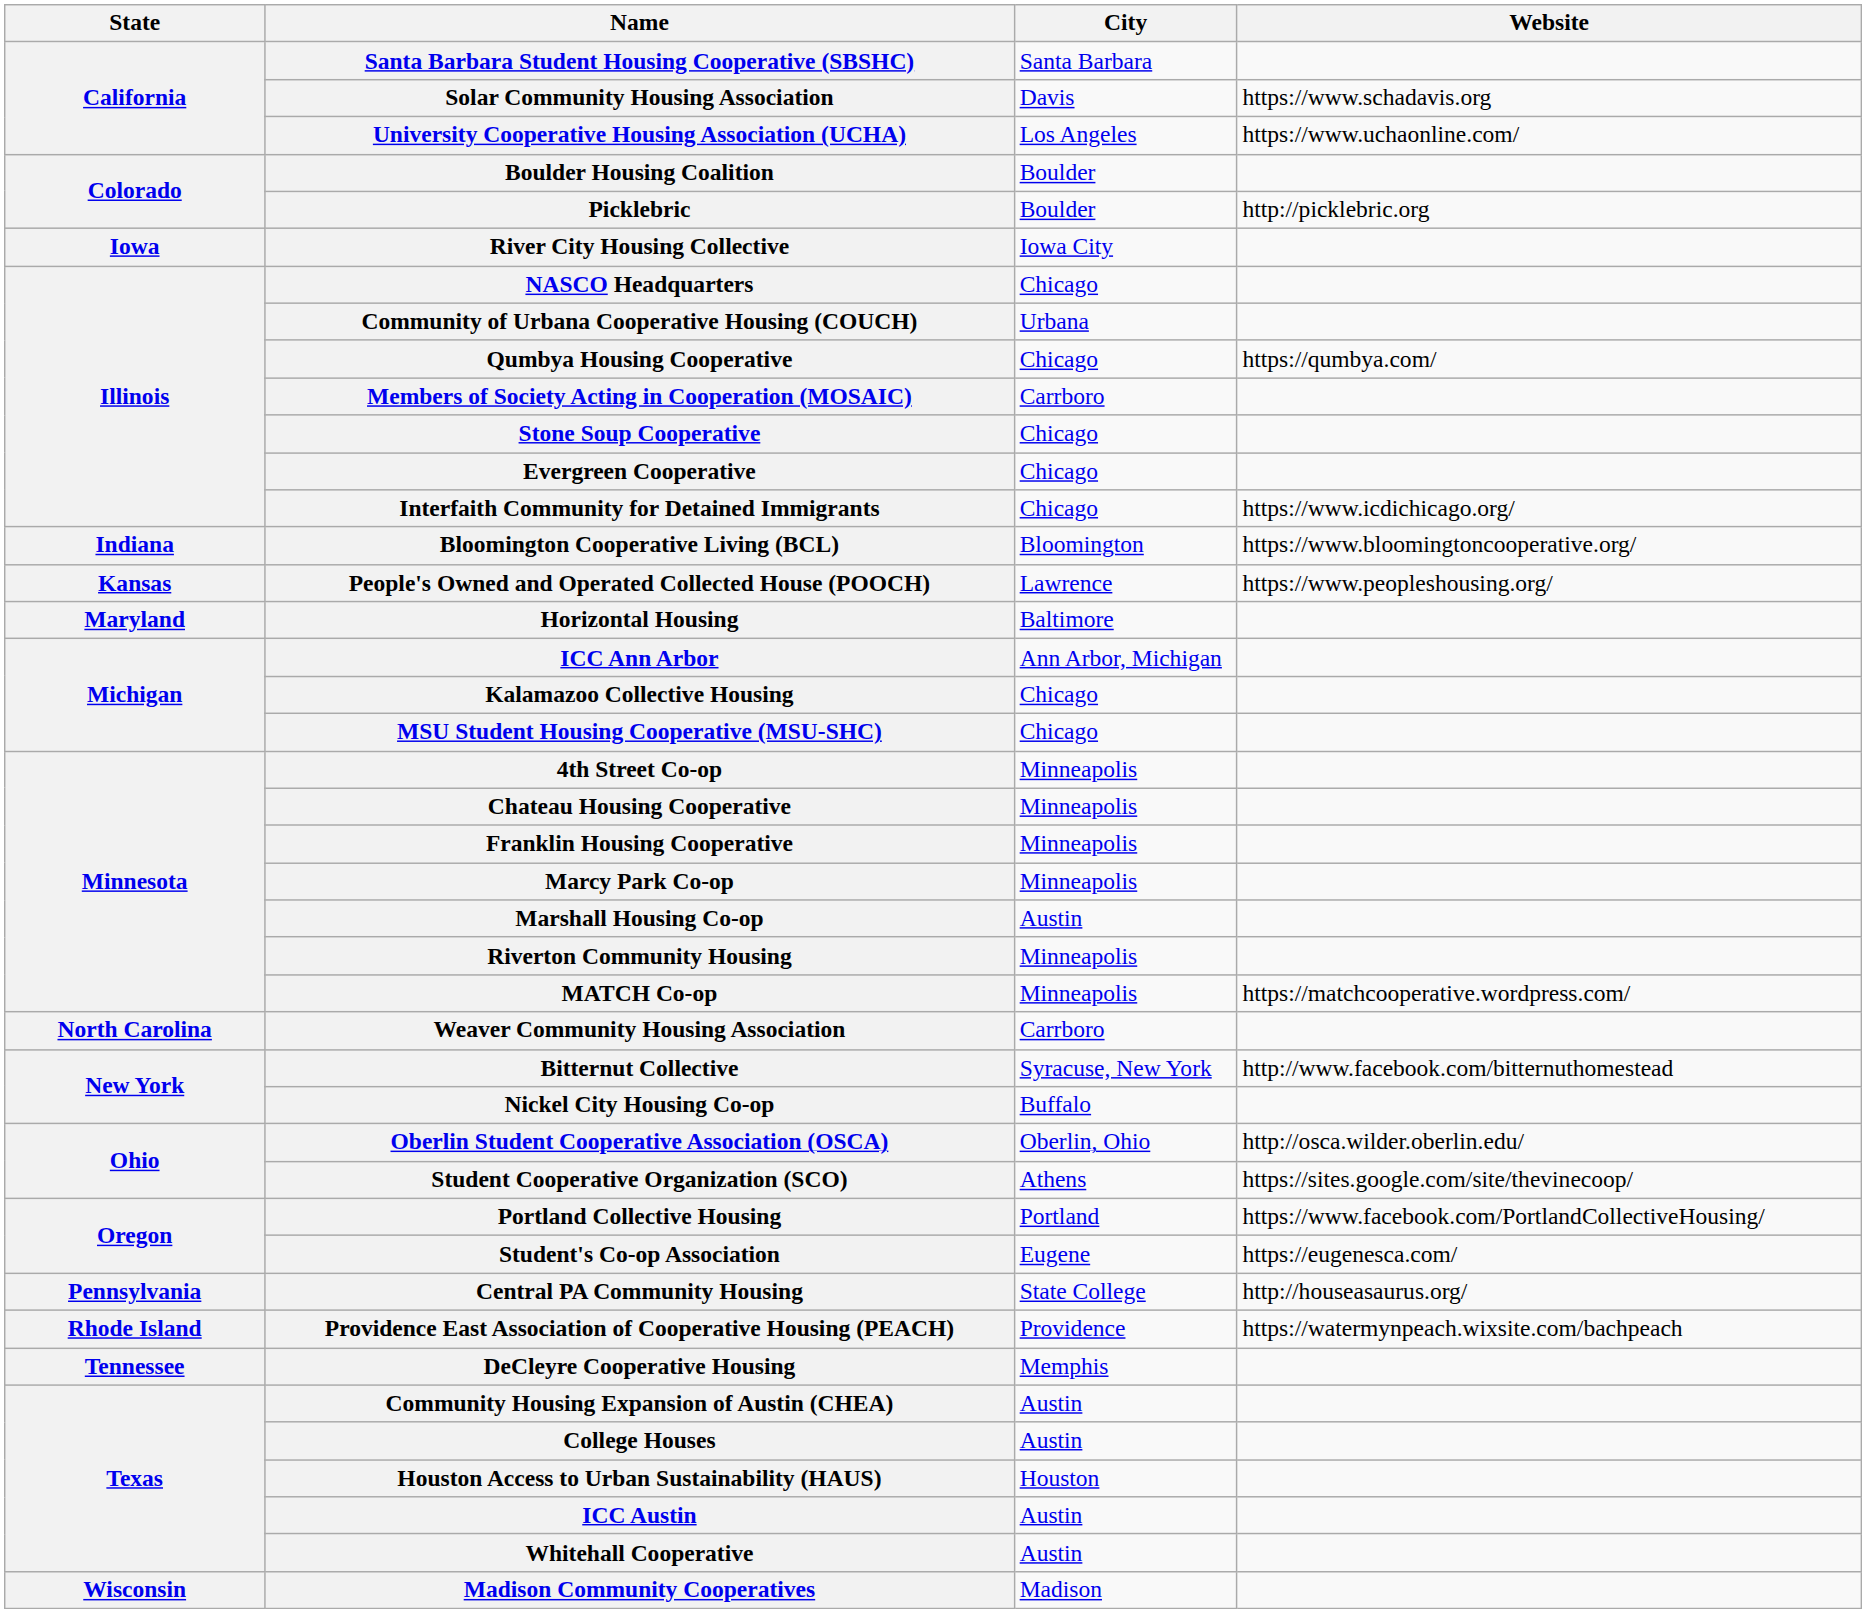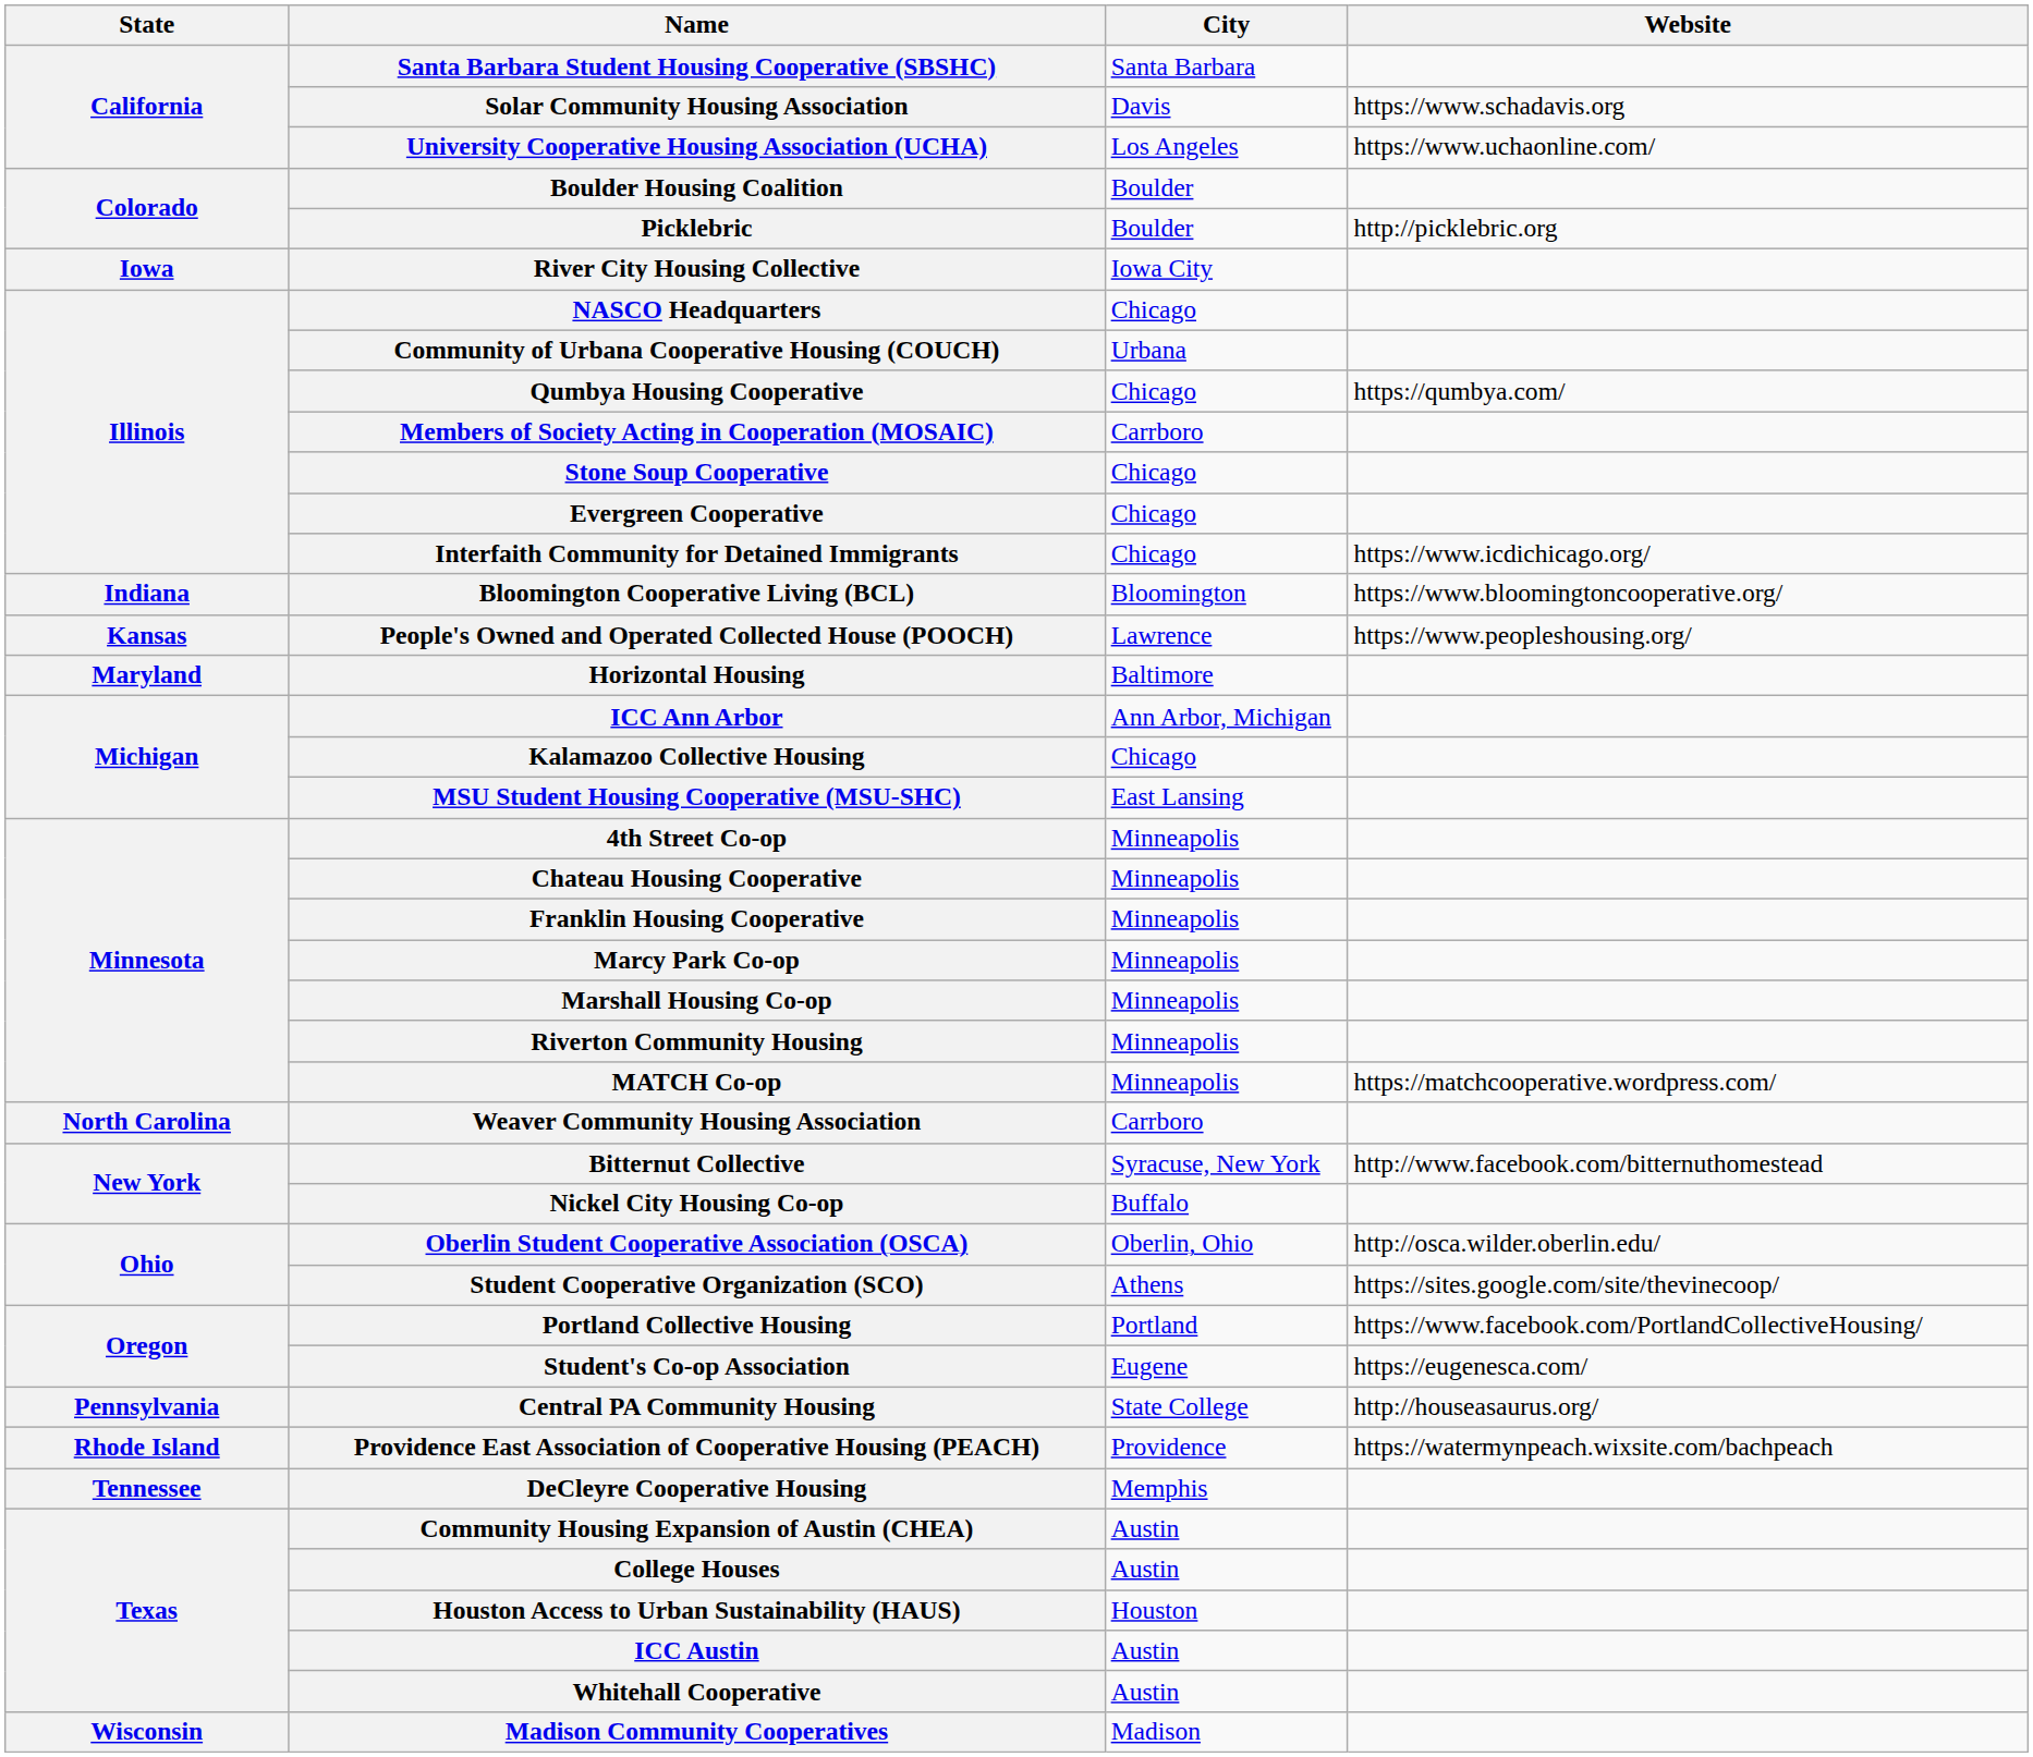MSU Student Housing Cooperative (MSU-SHC) | City: Chicago -> East Lansing
Marshall Housing Co-op | City: Austin -> Minneapolis
